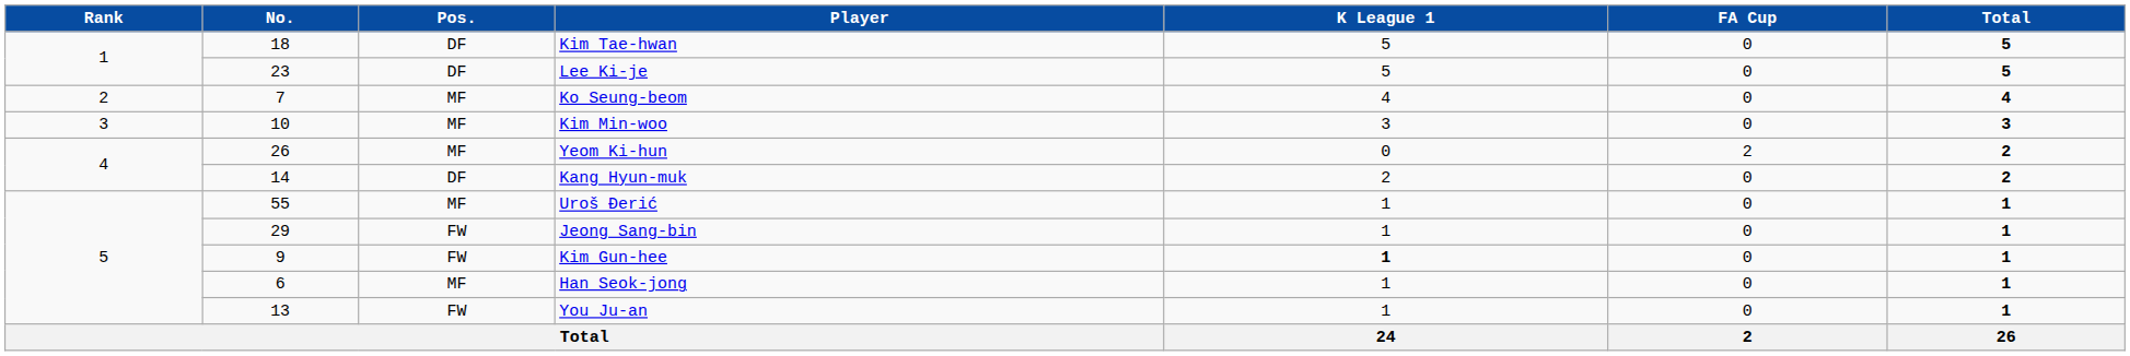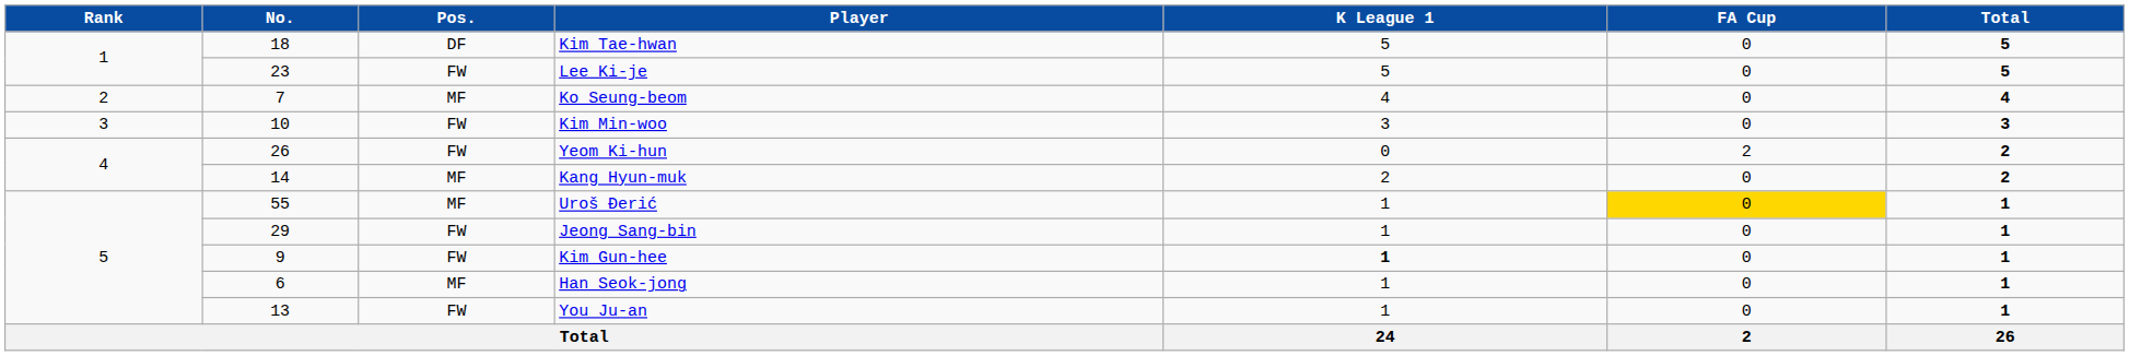Lee Ki-je | Pos.: DF -> FW
Kim Min-woo | Pos.: MF -> FW
Yeom Ki-hun | Pos.: MF -> FW
Kang Hyun-muk | Pos.: DF -> MF
Uroš Đerić | FA Cup: no background -> gold background
